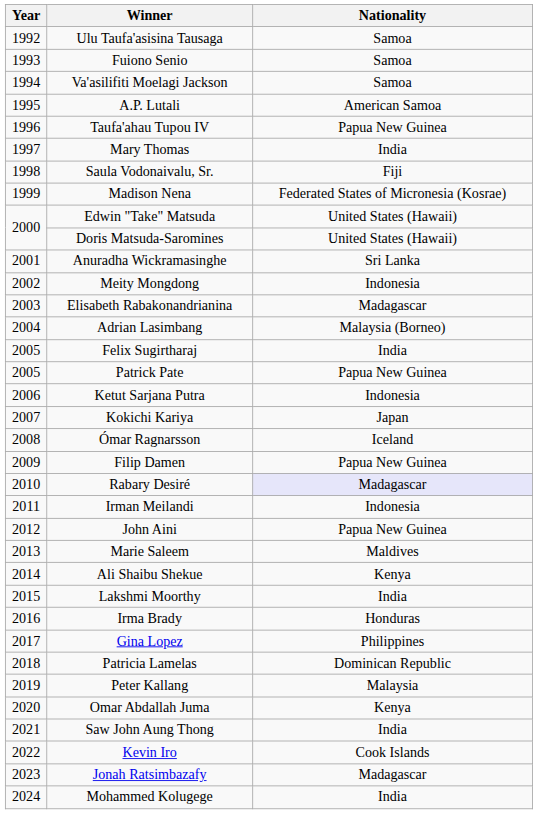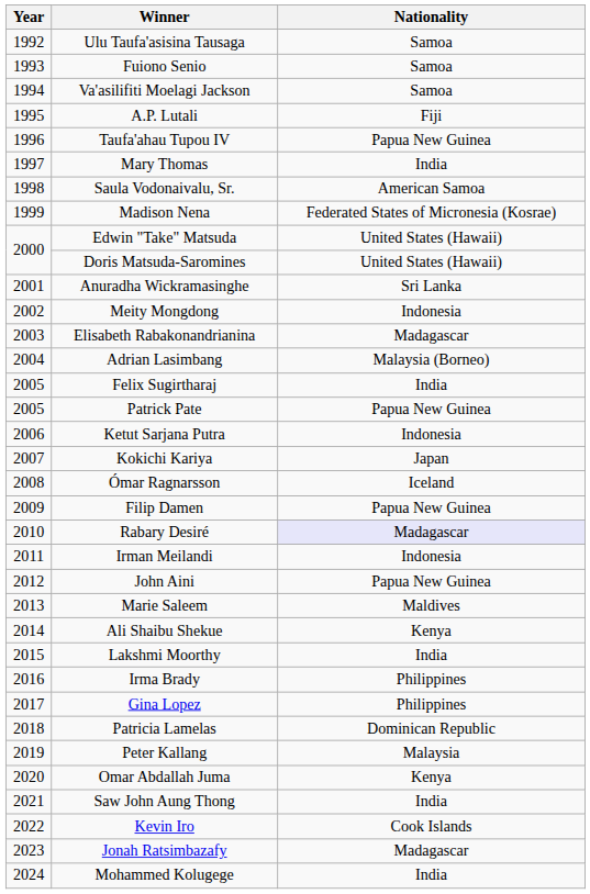A.P. Lutali | Nationality: American Samoa -> Fiji
Saula Vodonaivalu, Sr. | Nationality: Fiji -> American Samoa
Irma Brady | Nationality: Honduras -> Philippines
